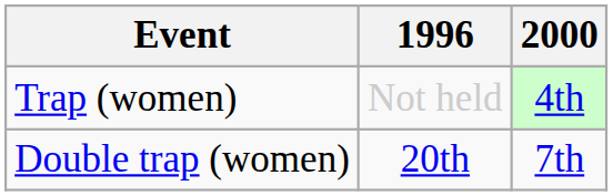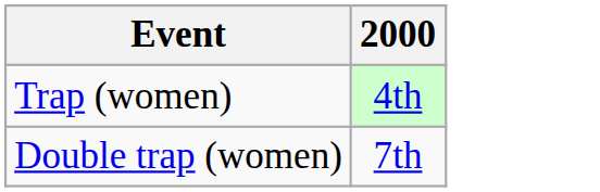- column: 1996 | Not held | 20th
